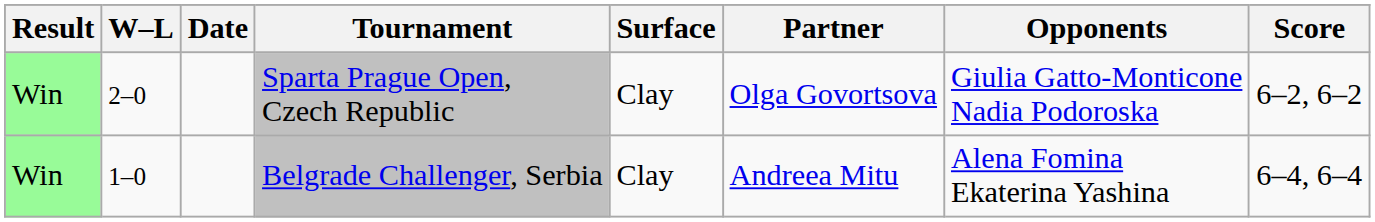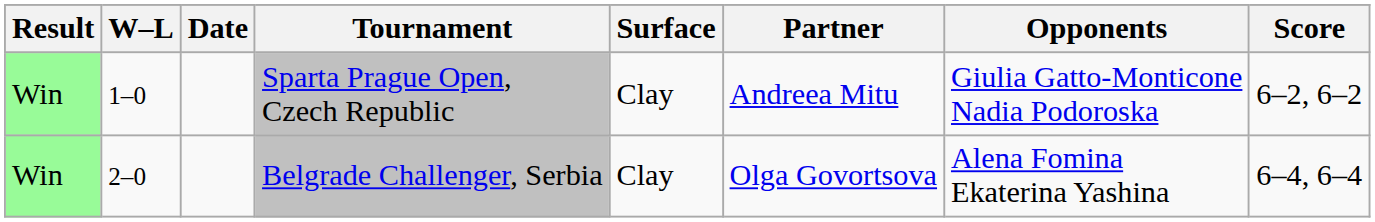Sparta Prague Open, Czech Republic | W–L: 2–0 -> 1–0
Sparta Prague Open, Czech Republic | Partner: Olga Govortsova -> Andreea Mitu
Belgrade Challenger, Serbia | W–L: 1–0 -> 2–0
Belgrade Challenger, Serbia | Partner: Andreea Mitu -> Olga Govortsova
